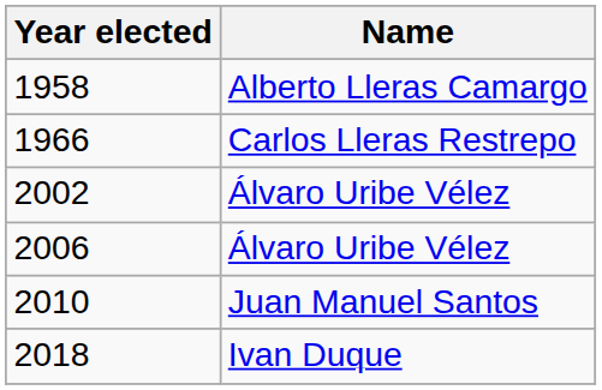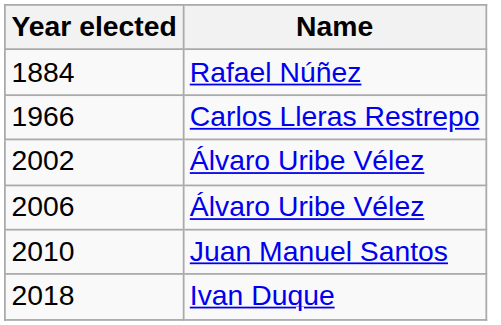+ row: 1884 | Rafael Núñez
- row: 1958 | Alberto Lleras Camargo
